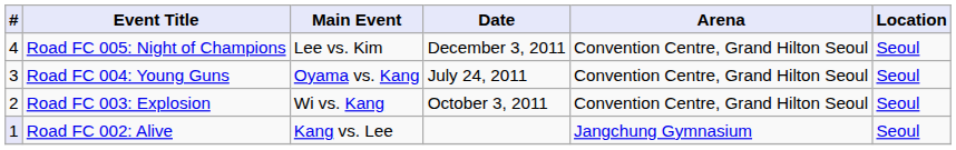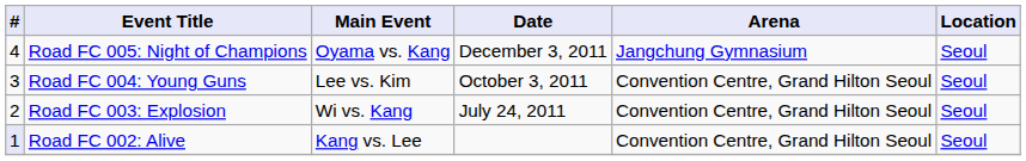Road FC 005: Night of Champions | Main Event: Lee vs. Kim -> Oyama vs. Kang
Road FC 005: Night of Champions | Arena: Convention Centre, Grand Hilton Seoul -> Jangchung Gymnasium
Road FC 004: Young Guns | Main Event: Oyama vs. Kang -> Lee vs. Kim
Road FC 004: Young Guns | Date: July 24, 2011 -> October 3, 2011
Road FC 003: Explosion | Date: October 3, 2011 -> July 24, 2011
Road FC 002: Alive | Arena: Jangchung Gymnasium -> Convention Centre, Grand Hilton Seoul
